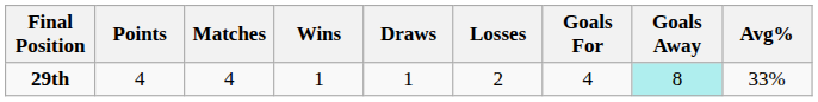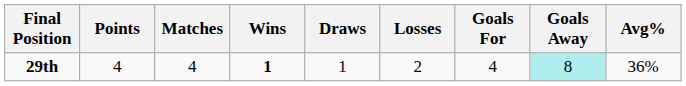29th | Wins: normal -> bold
29th | Avg%: 33% -> 36%
